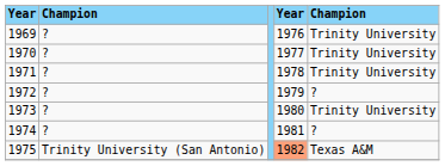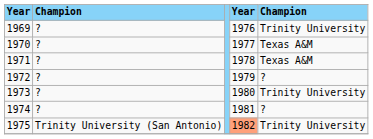1970 | column 5: Trinity University -> Texas A&M
1971 | column 5: Trinity University -> Texas A&M
1975 | column 5: Texas A&M -> Trinity University
